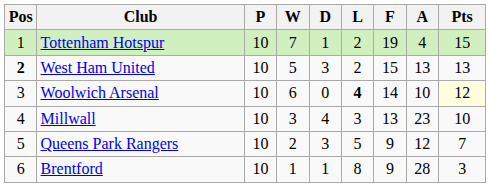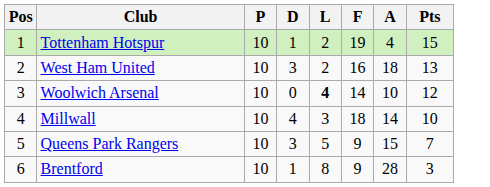- column: W | 7 | 5 | 6 | 3 | 2 | 1
West Ham United | Pos: bold -> normal
West Ham United | F: 15 -> 16
West Ham United | A: 13 -> 18
Woolwich Arsenal | Pts: lightyellow background -> no background
Millwall | F: 13 -> 18
Millwall | A: 23 -> 14
Queens Park Rangers | A: 12 -> 15
